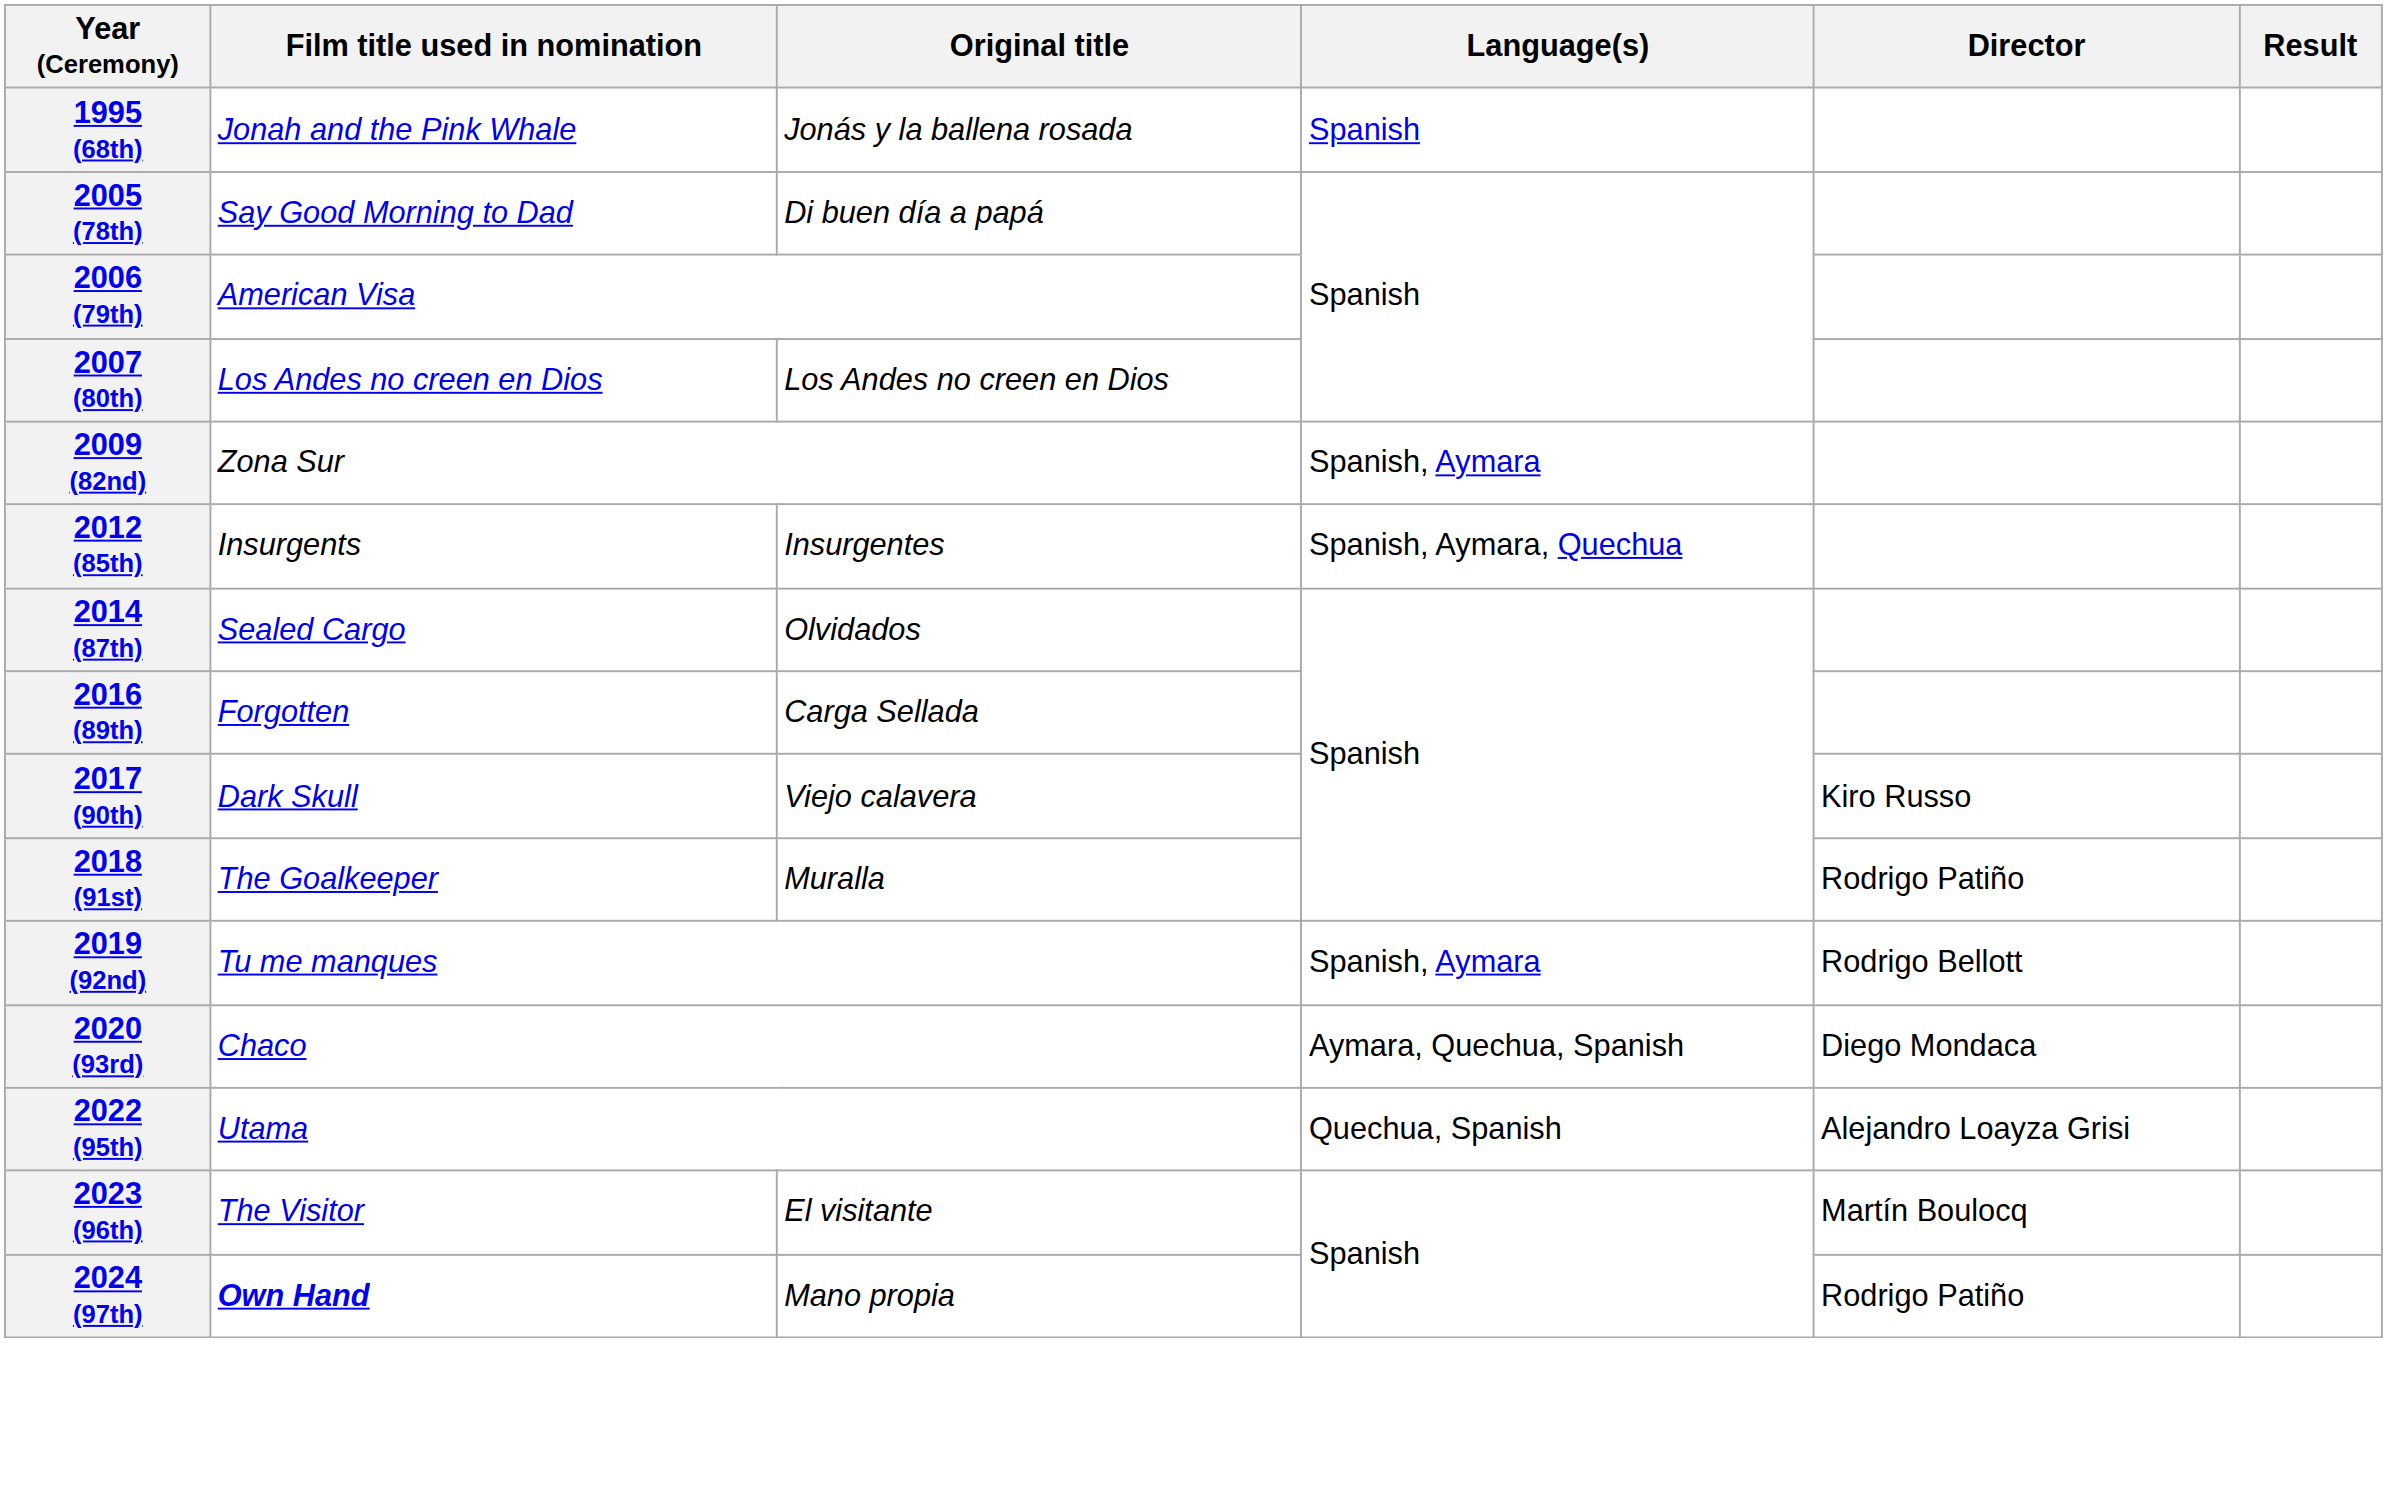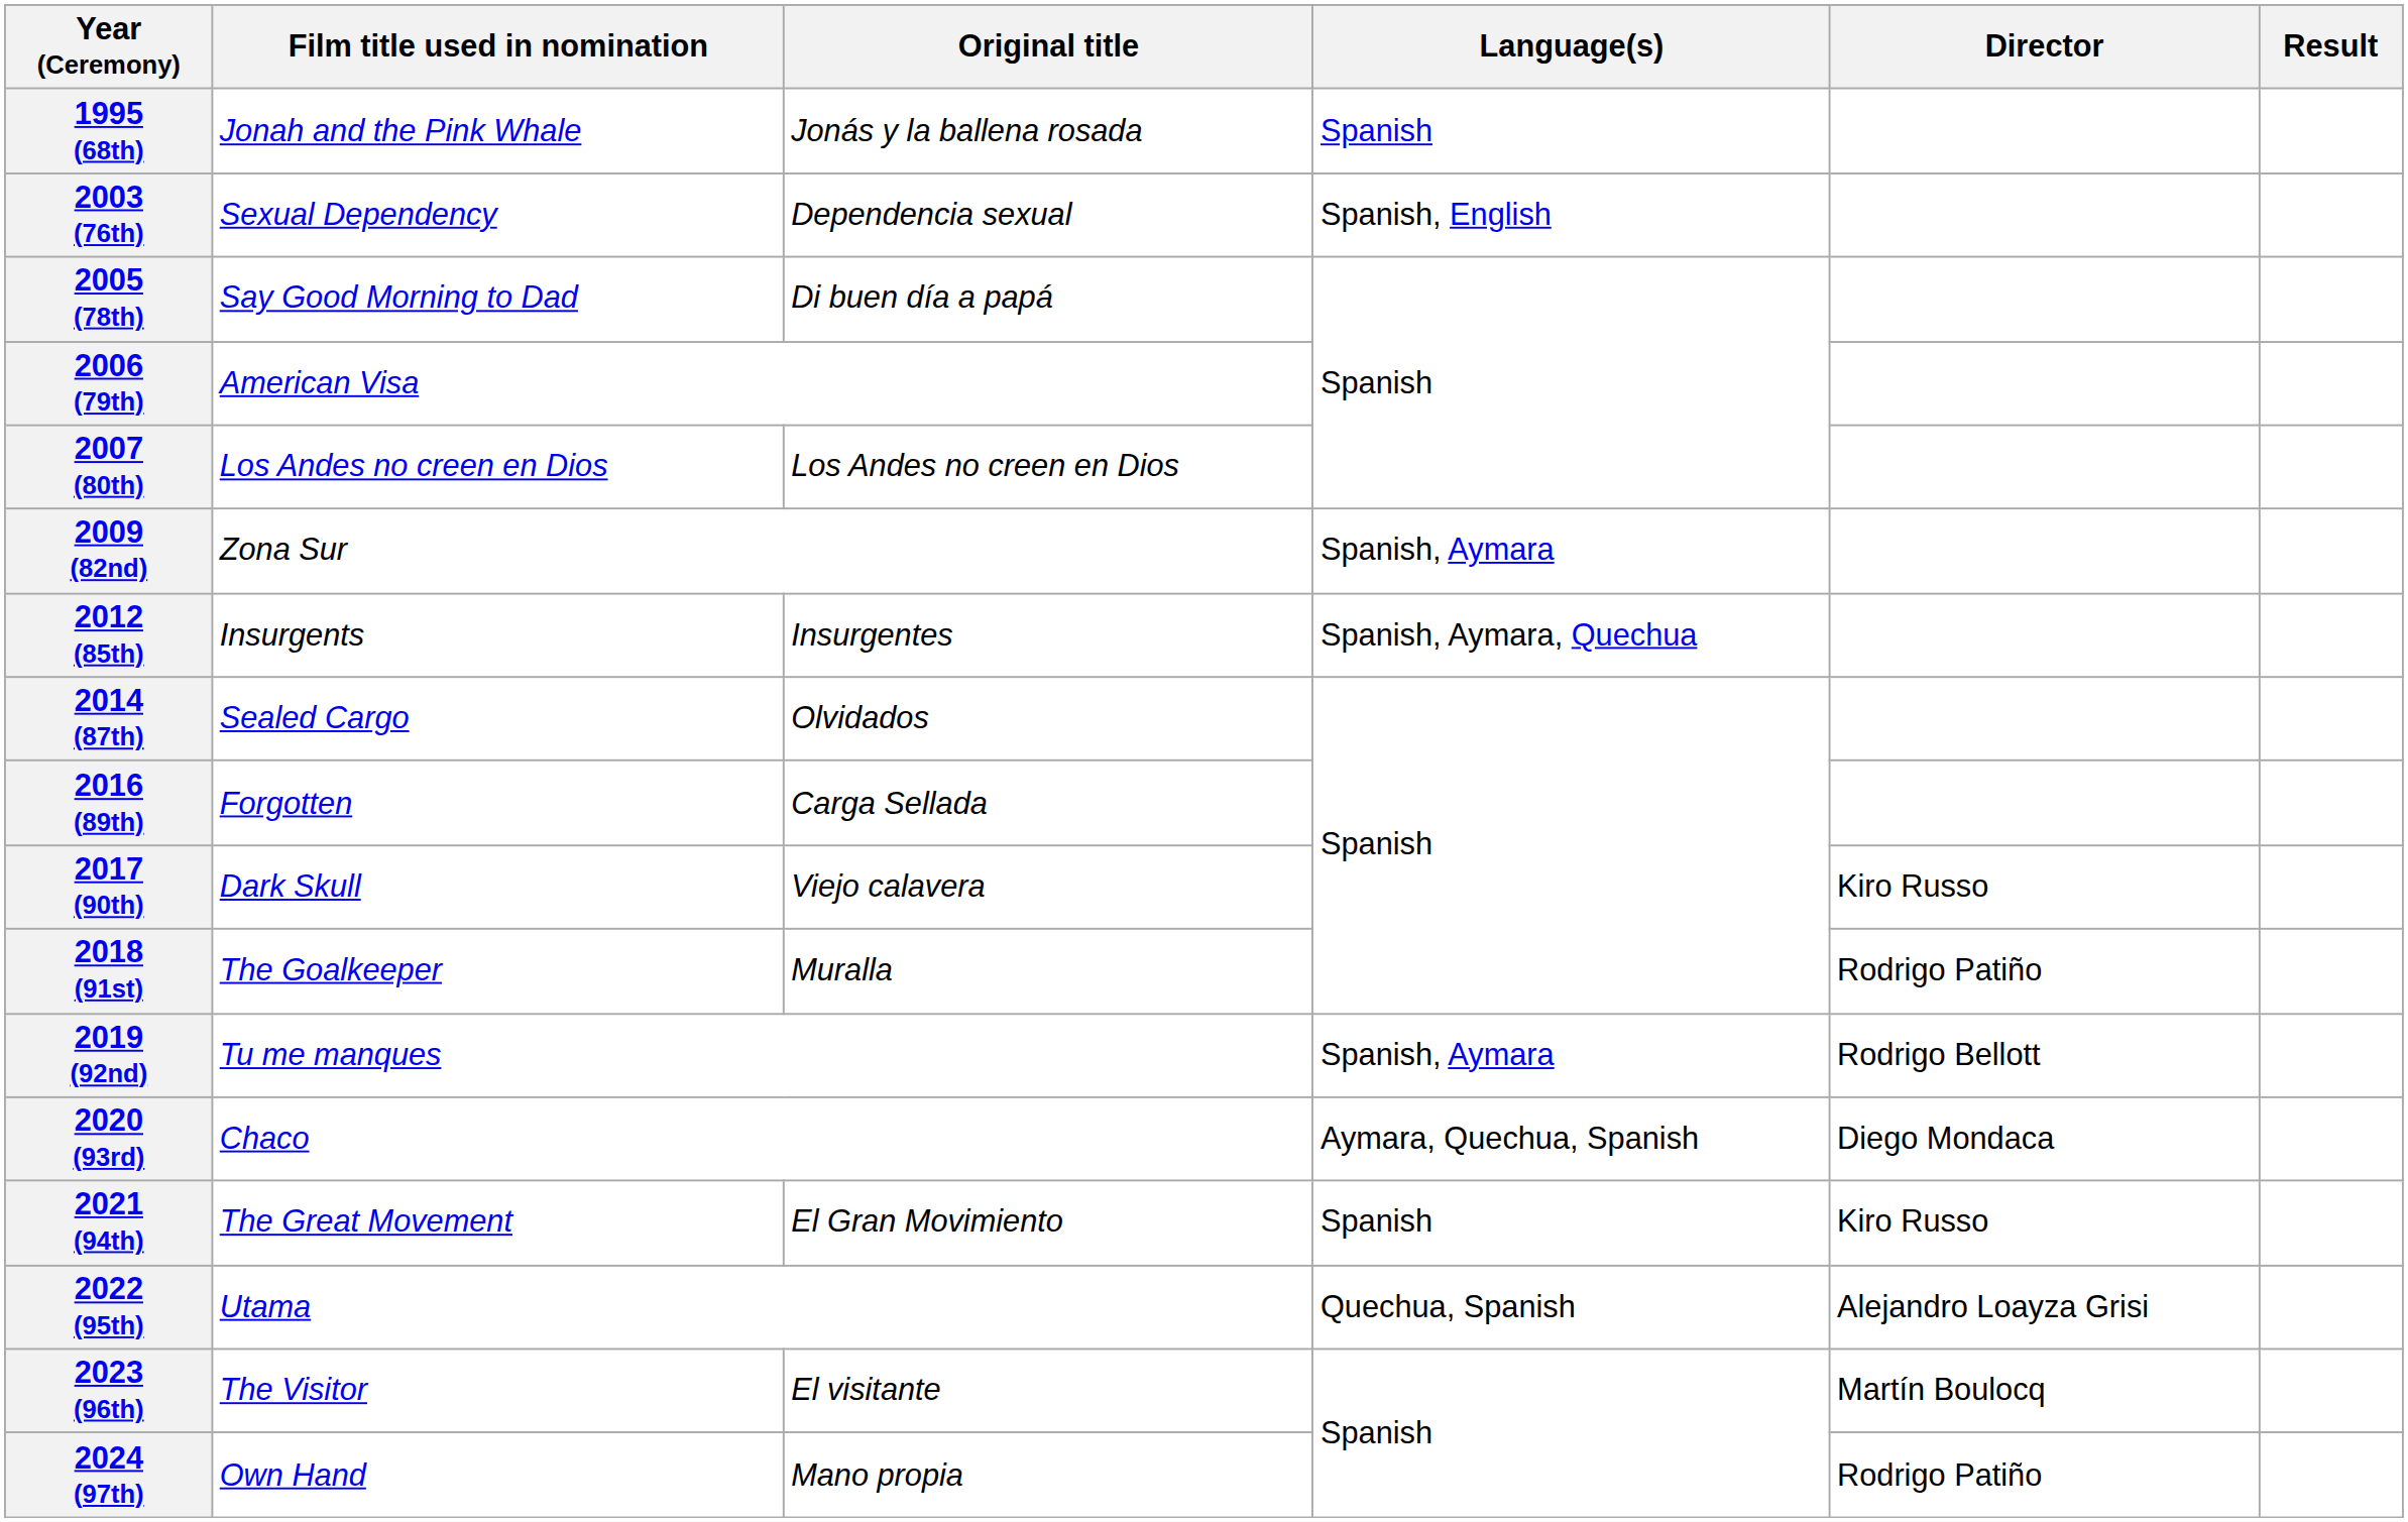+ row: 2003 (76th) | Sexual Dependency | Dependencia sexual | Spanish, English
+ row: 2021 (94th) | The Great Movement | El Gran Movimiento | Spanish | Kiro Russo
2024 (97th) | Film title used in nomination: bold -> normal
